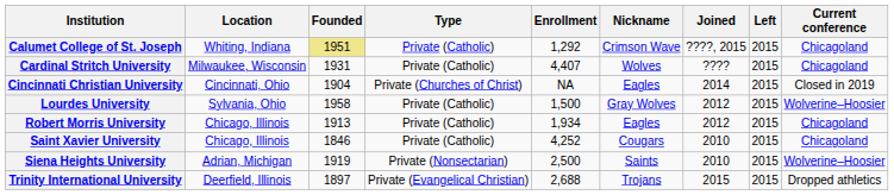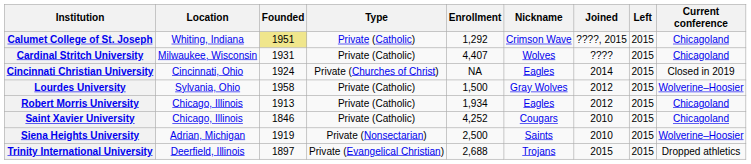Cincinnati Christian University | Founded: 1904 -> 1924
